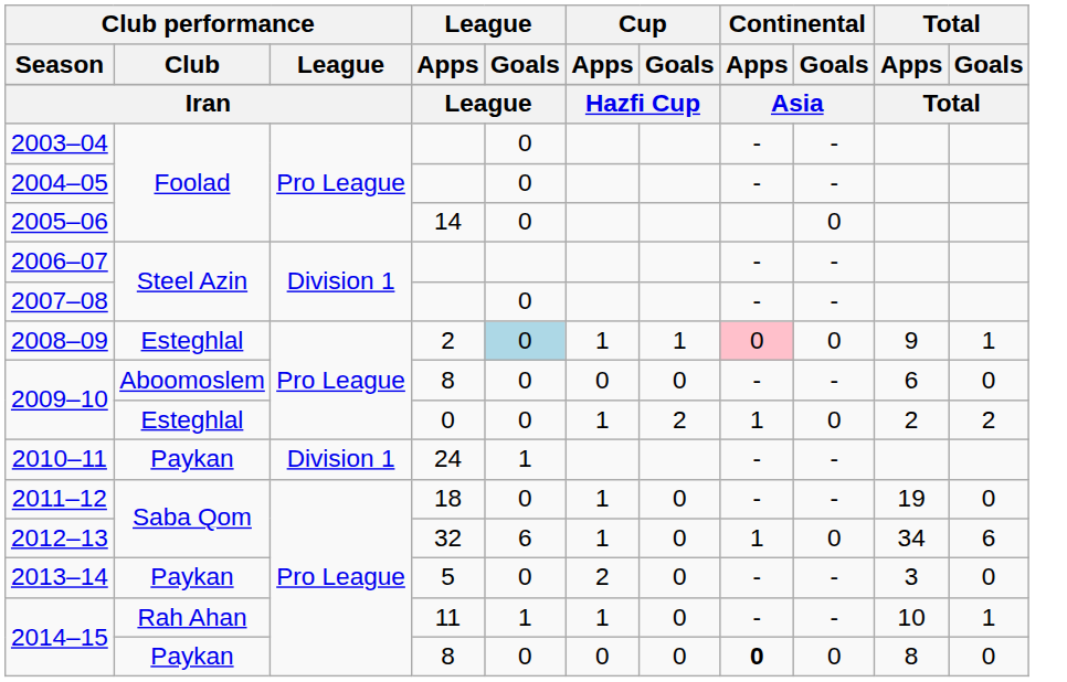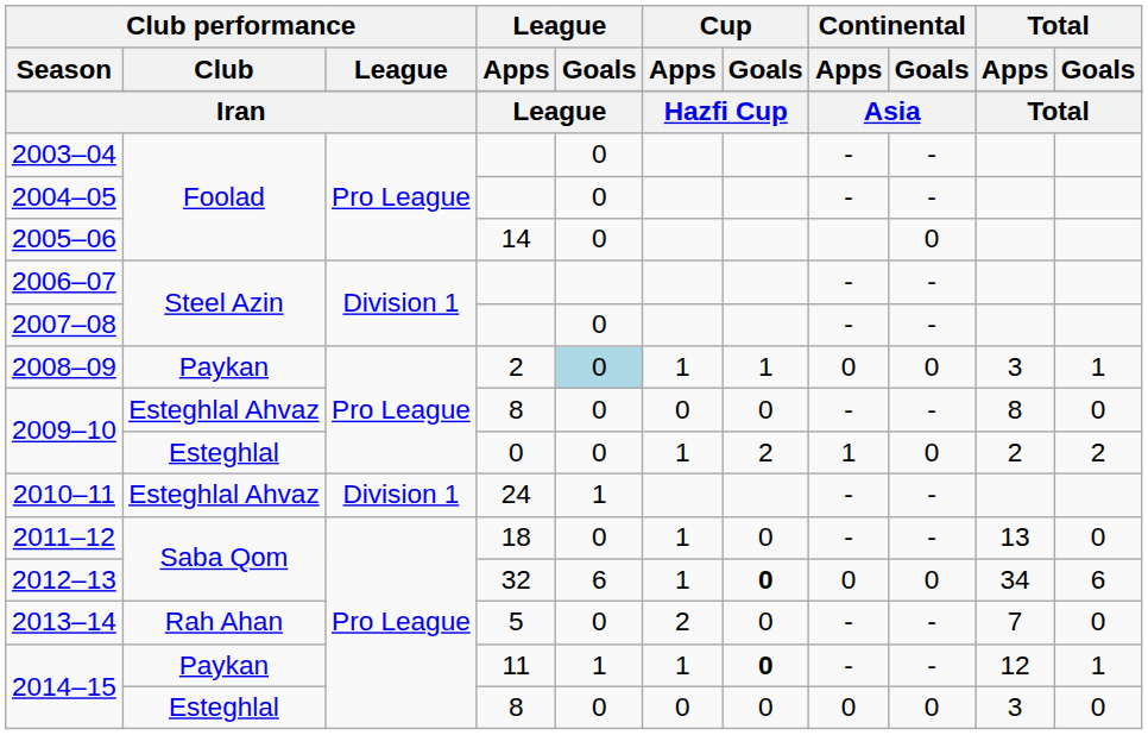2008–09 | Club performance / Club: Esteghlal -> Paykan
2008–09 | Continental / Apps: pink background -> no background
2008–09 | Total / Apps: 9 -> 3
2009–10 / 8 | Club performance / Club: Aboomoslem -> Esteghlal Ahvaz
2009–10 / 8 | Total / Apps: 6 -> 8
2010–11 | Club performance / Club: Paykan -> Esteghlal Ahvaz
2011–12 | Total / Apps: 19 -> 13
2012–13 | Cup / Goals: normal -> bold
2012–13 | Continental / Apps: 1 -> 0
2013–14 | Club performance / Club: Paykan -> Rah Ahan
2013–14 | Total / Apps: 3 -> 7
2014–15 / 11 | Club performance / Club: Rah Ahan -> Paykan
2014–15 / 11 | Cup / Goals: normal -> bold
2014–15 / 11 | Total / Apps: 10 -> 12
2014–15 / 8 | Club performance / Club: Paykan -> Esteghlal
2014–15 / 8 | Continental / Apps: bold -> normal
2014–15 / 8 | Total / Apps: 8 -> 3
